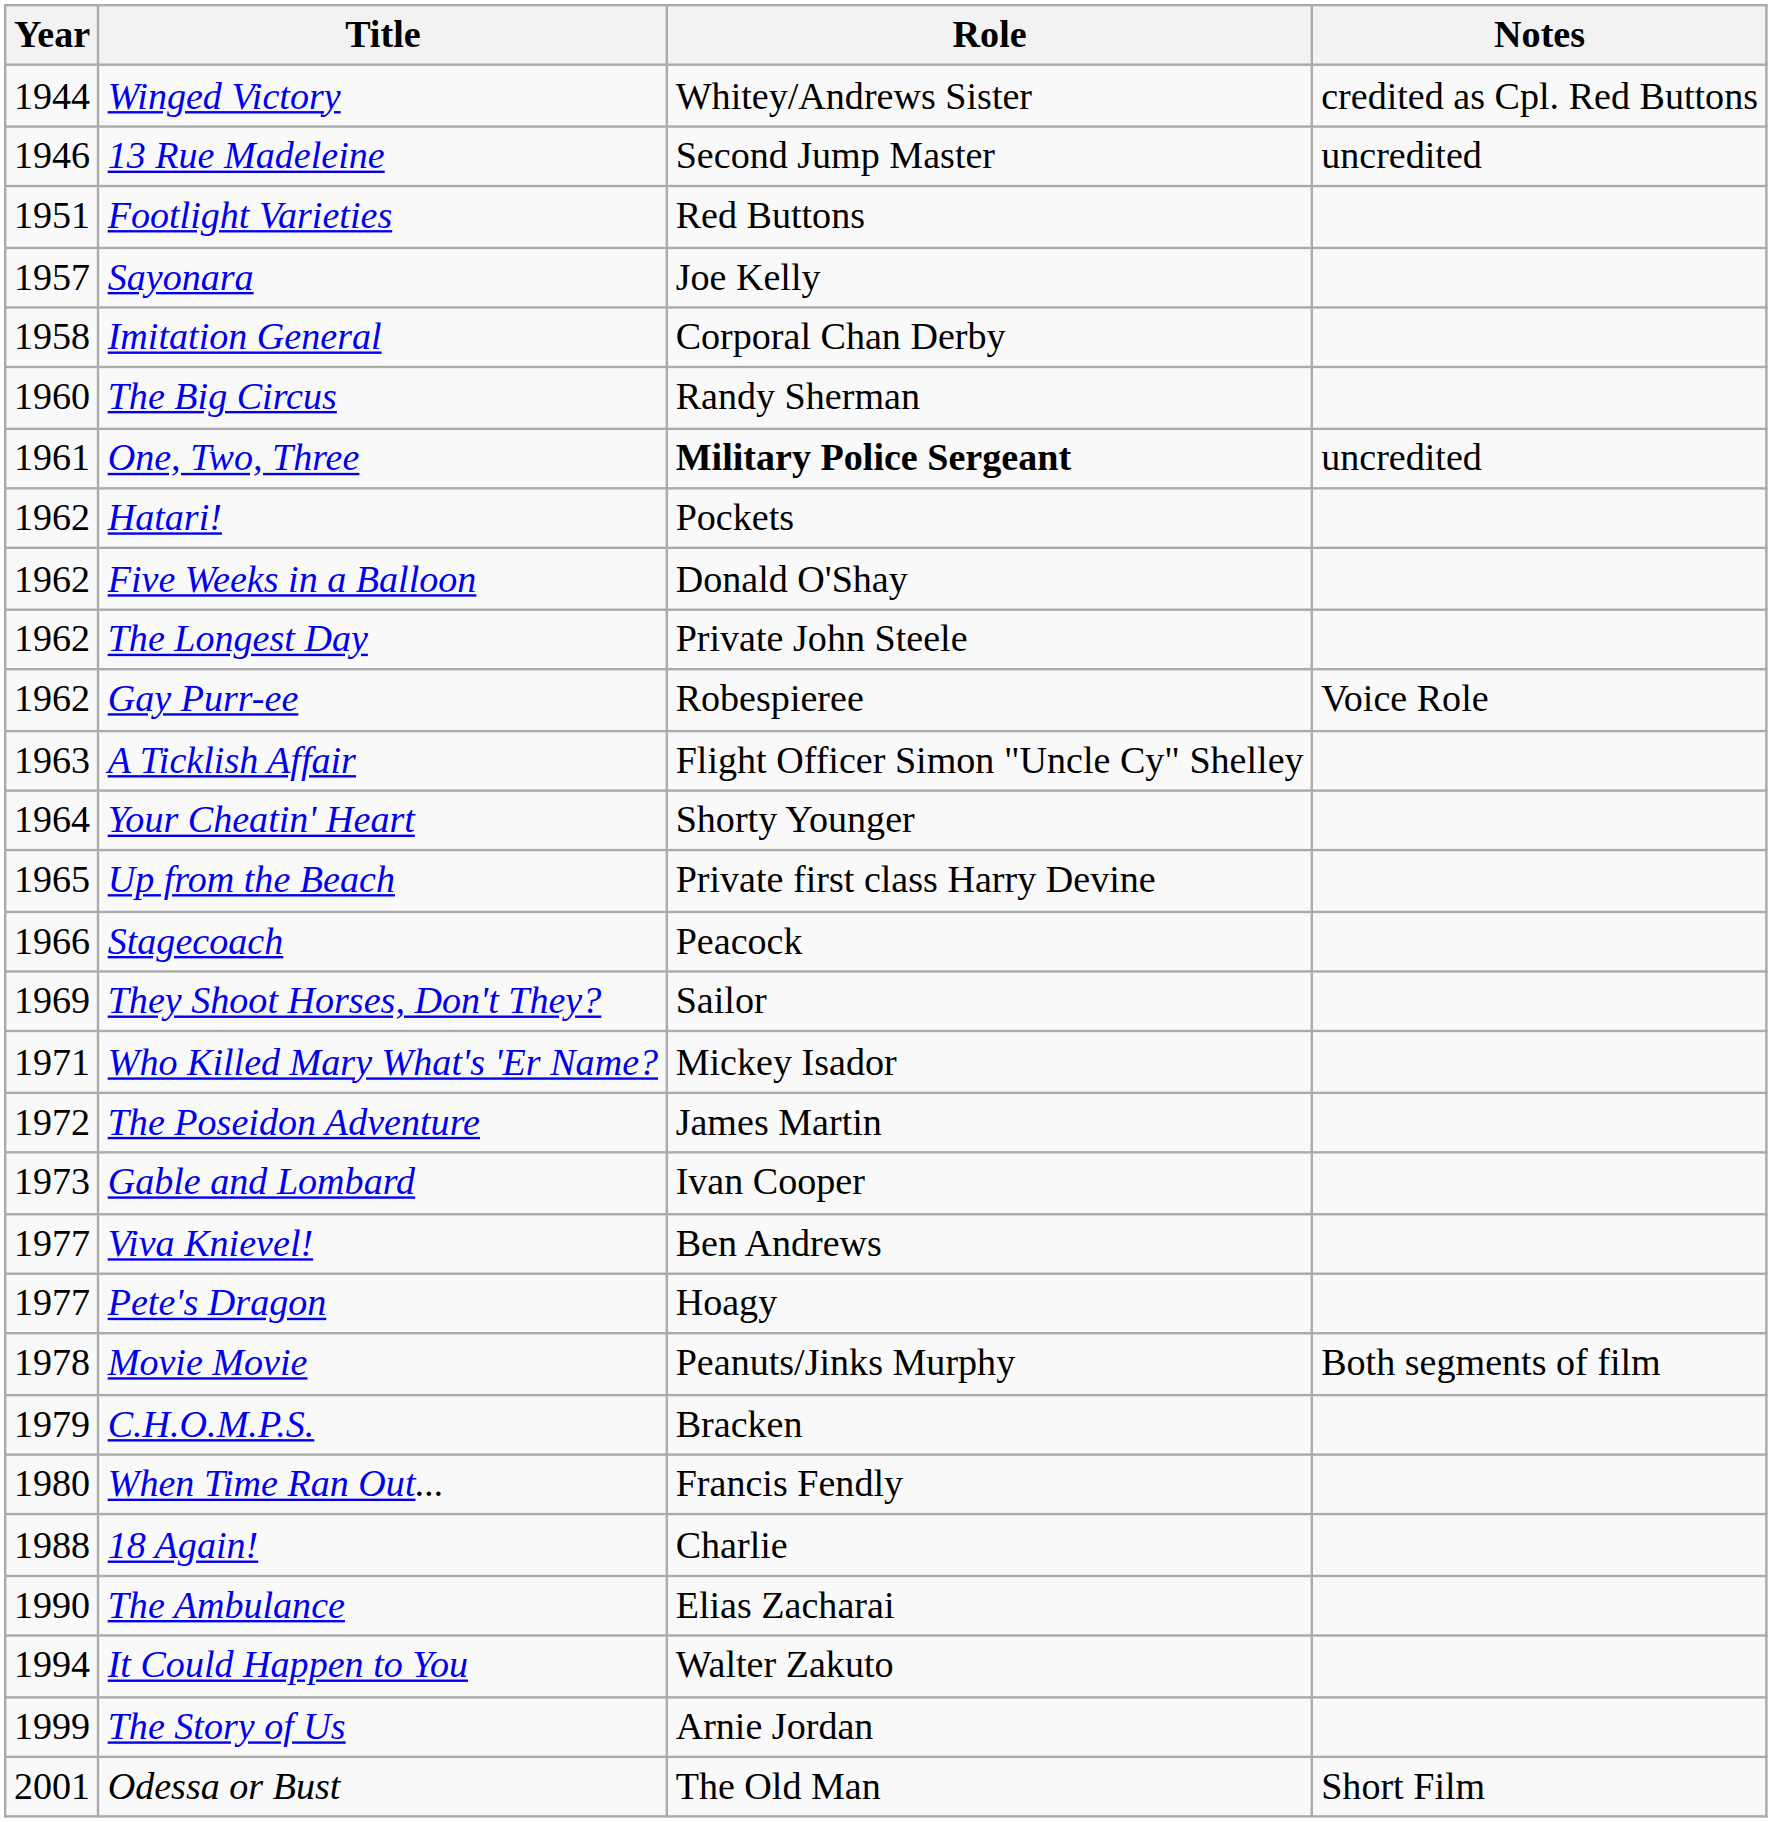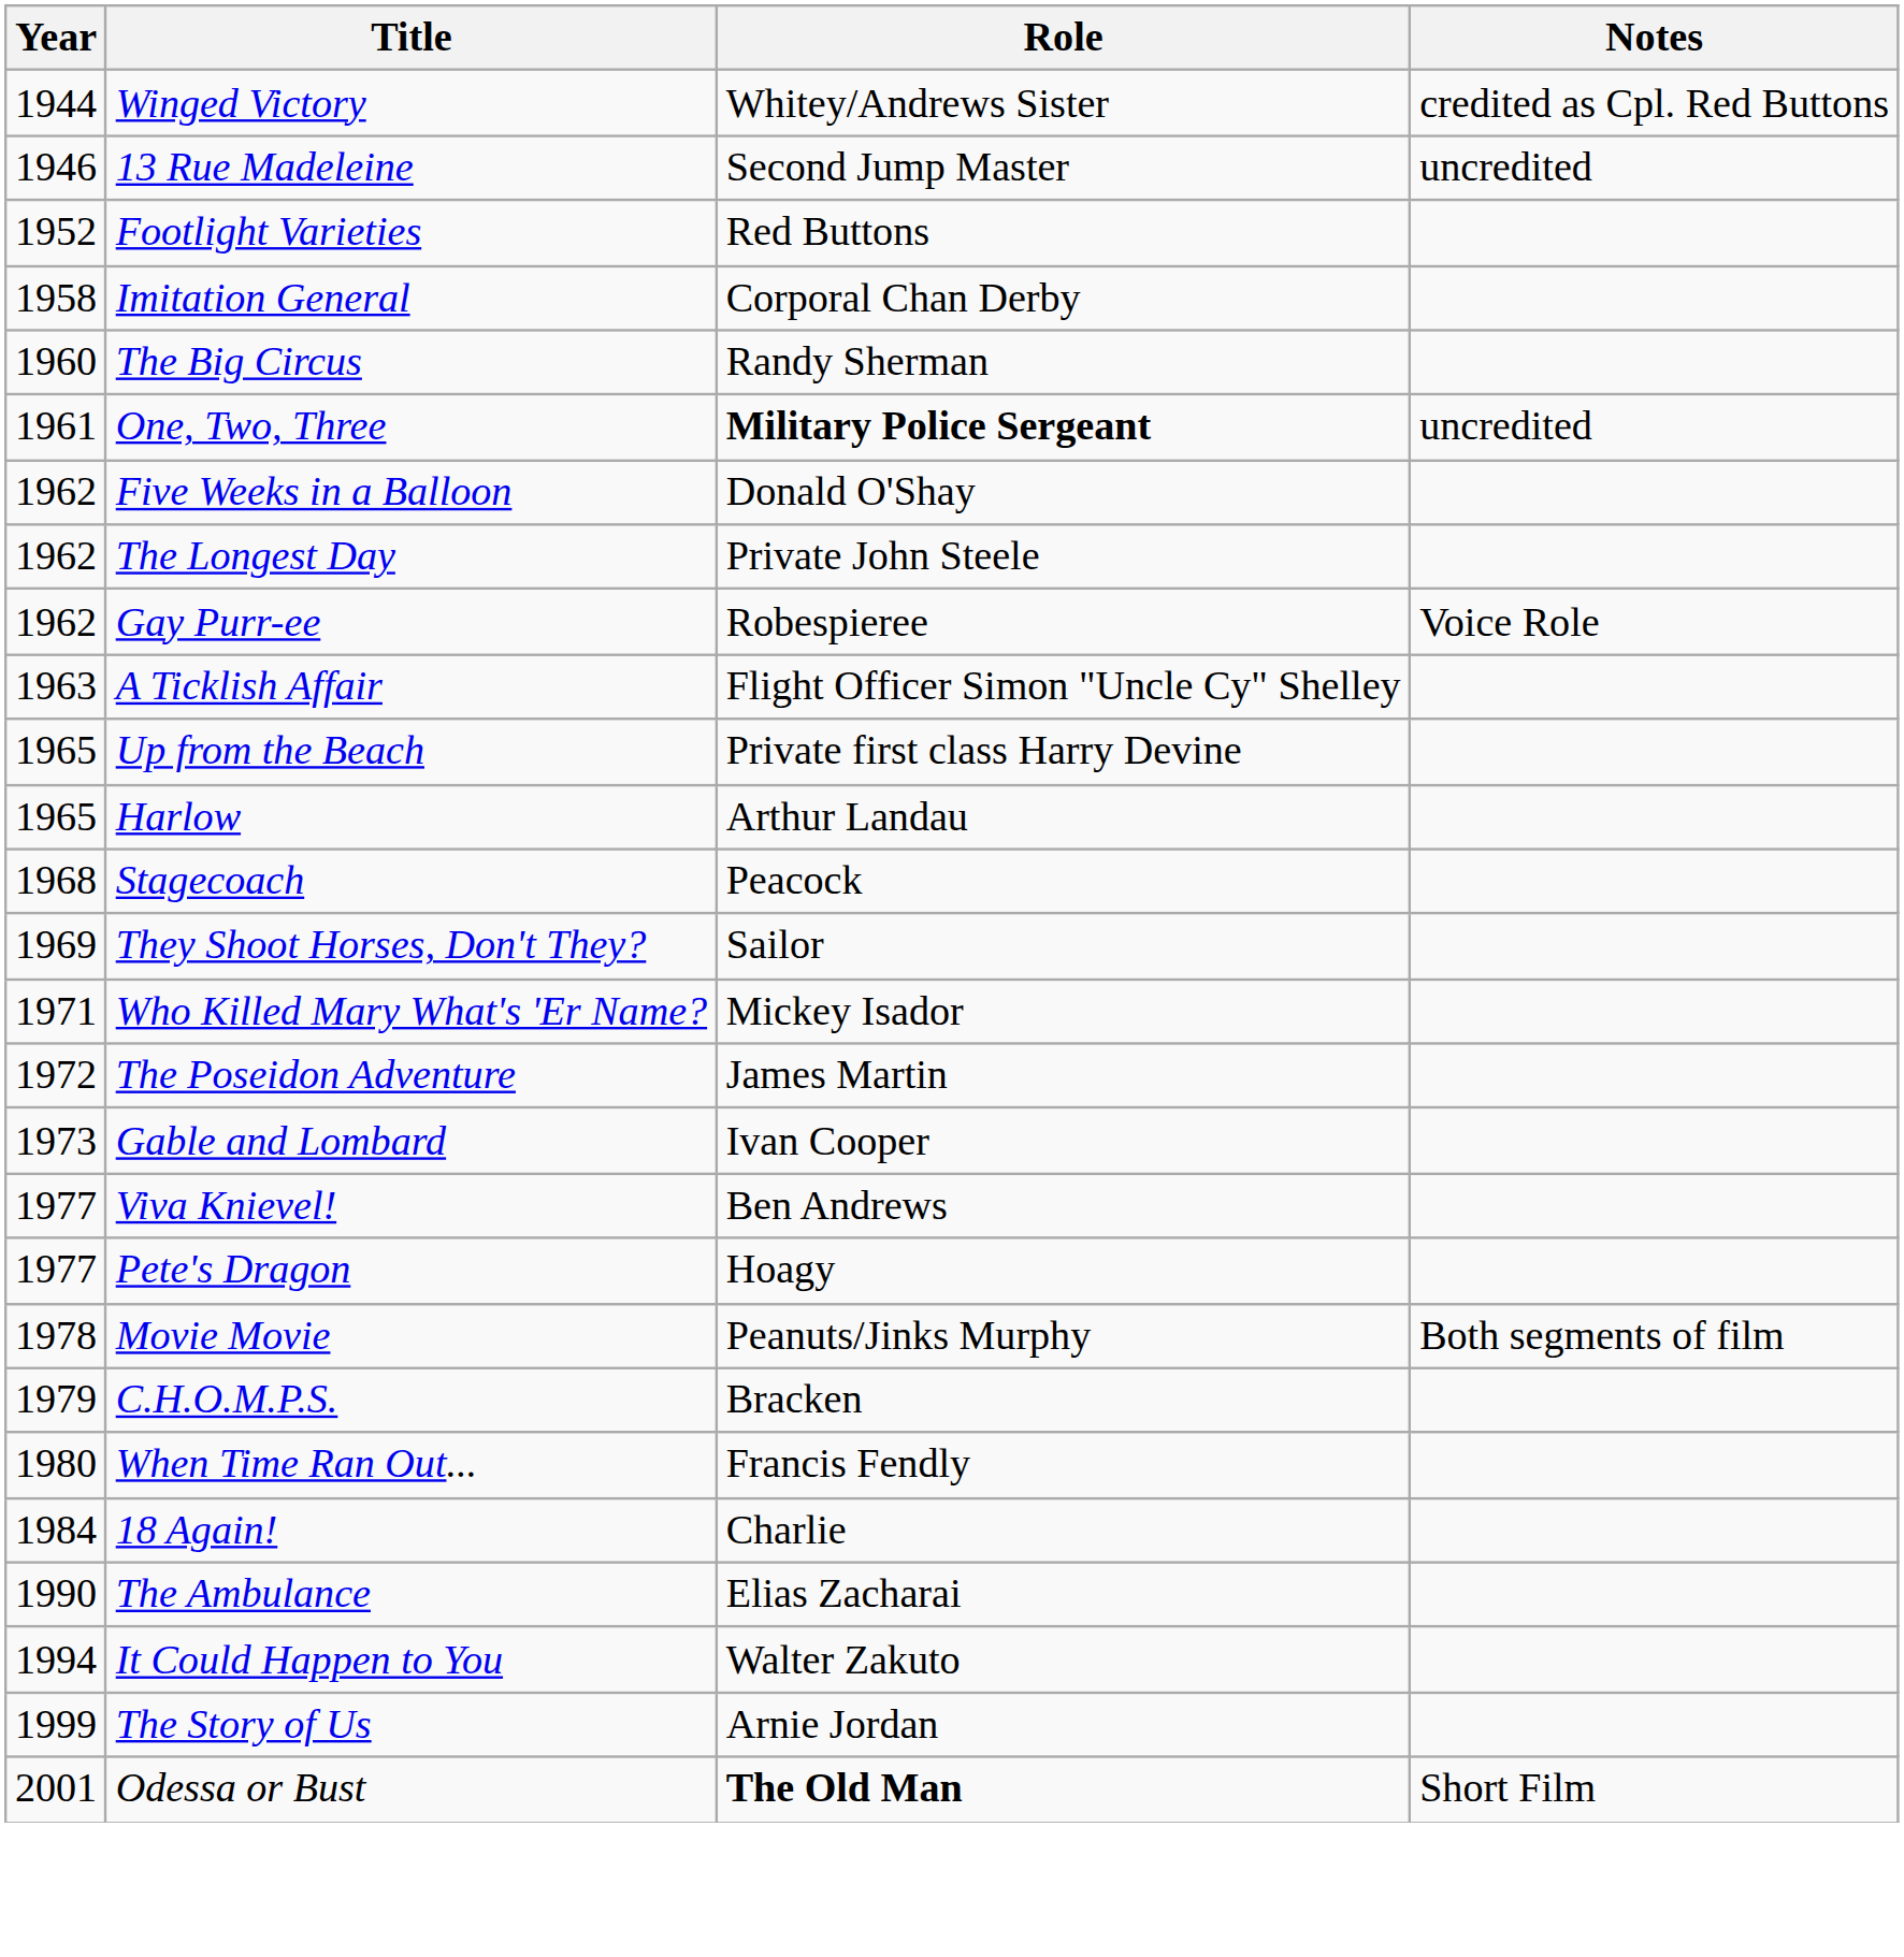Footlight Varieties | Year: 1951 -> 1952
- row: 1957 | Sayonara | Joe Kelly
- row: 1962 | Hatari! | Pockets
- row: 1964 | Your Cheatin' Heart | Shorty Younger
+ row: 1965 | Harlow | Arthur Landau
Stagecoach | Year: 1966 -> 1968
18 Again! | Year: 1988 -> 1984
Odessa or Bust | Role: normal -> bold
